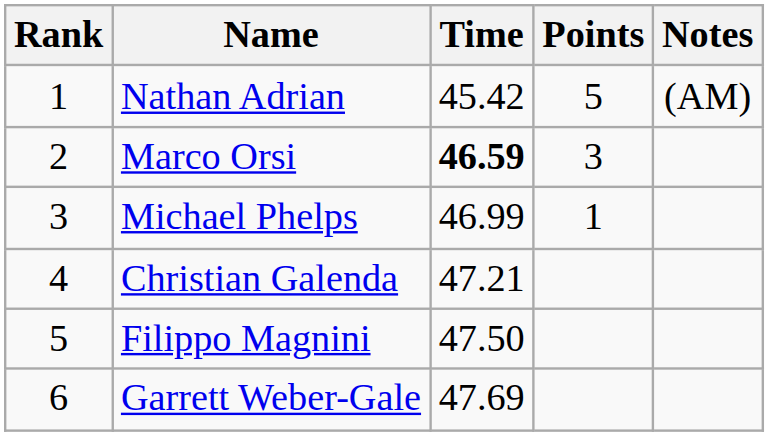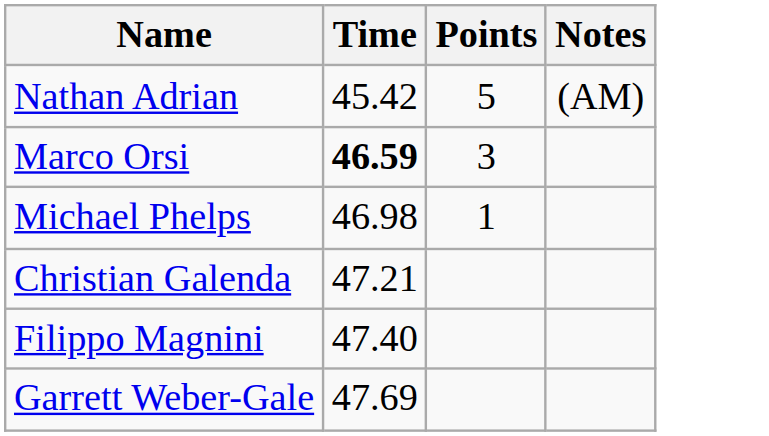- column: Rank | 1 | 2 | 3 | 4 | 5 | 6
Michael Phelps | Time: 46.99 -> 46.98
Filippo Magnini | Time: 47.50 -> 47.40
